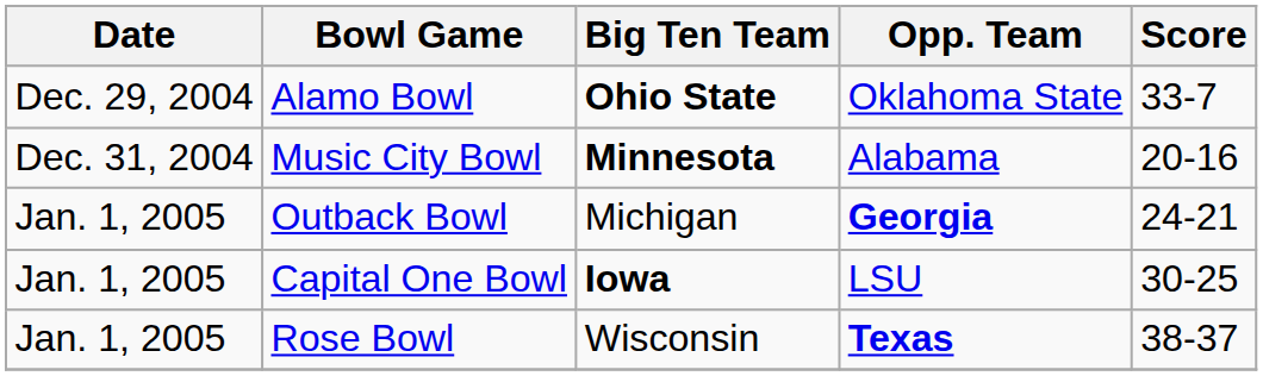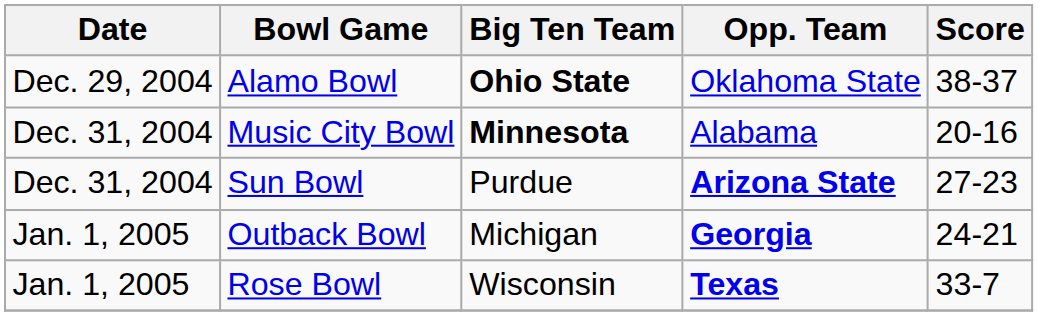Alamo Bowl | Score: 33-7 -> 38-37
+ row: Dec. 31, 2004 | Sun Bowl | Purdue | Arizona State | 27-23
- row: Jan. 1, 2005 | Capital One Bowl | Iowa | LSU | 30-25
Rose Bowl | Score: 38-37 -> 33-7
